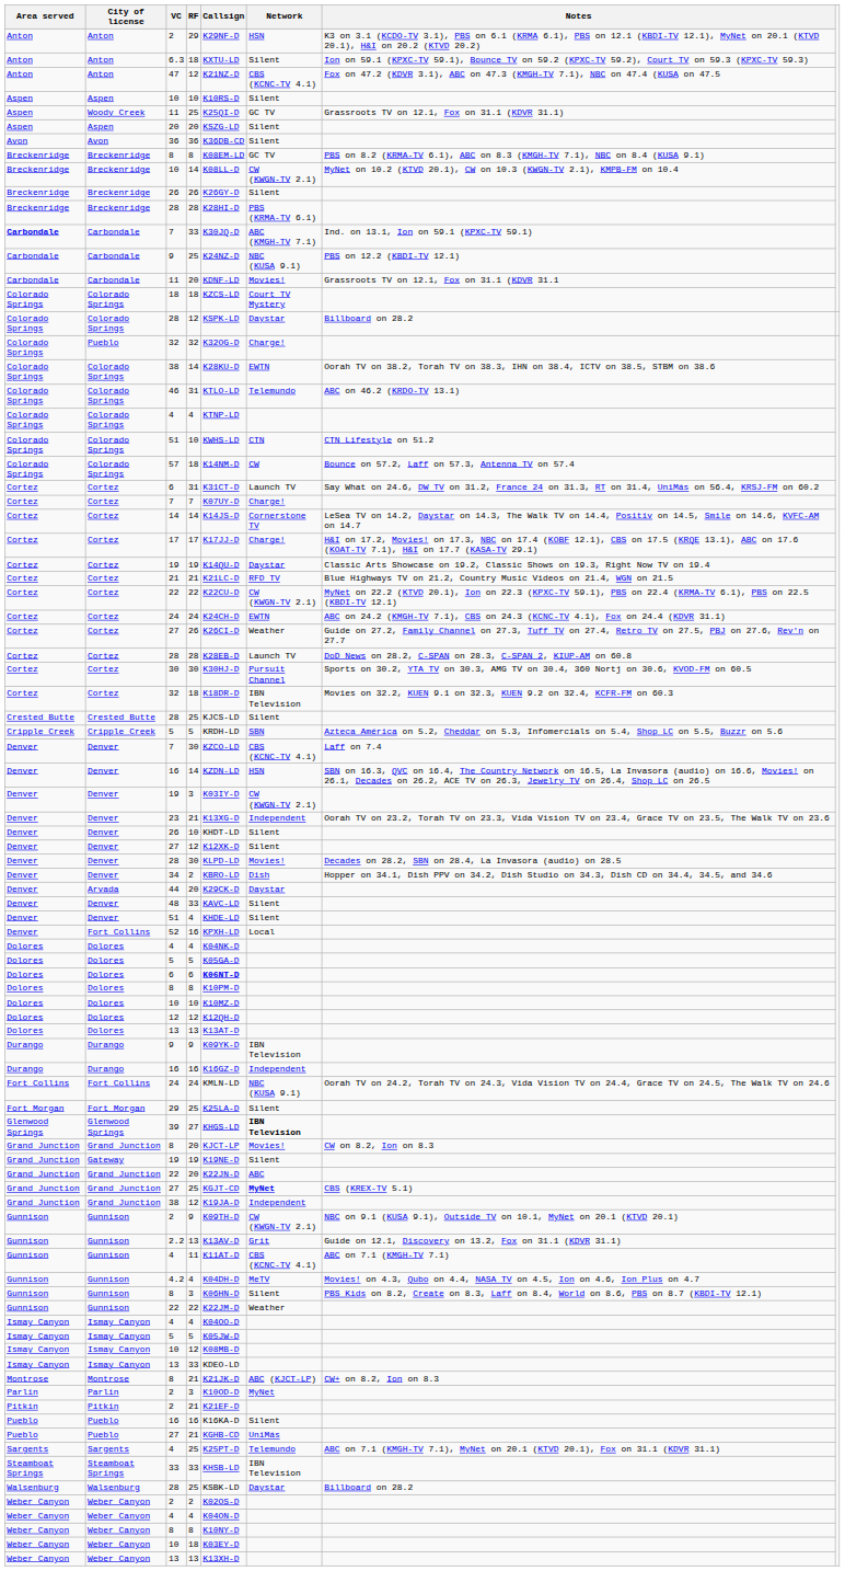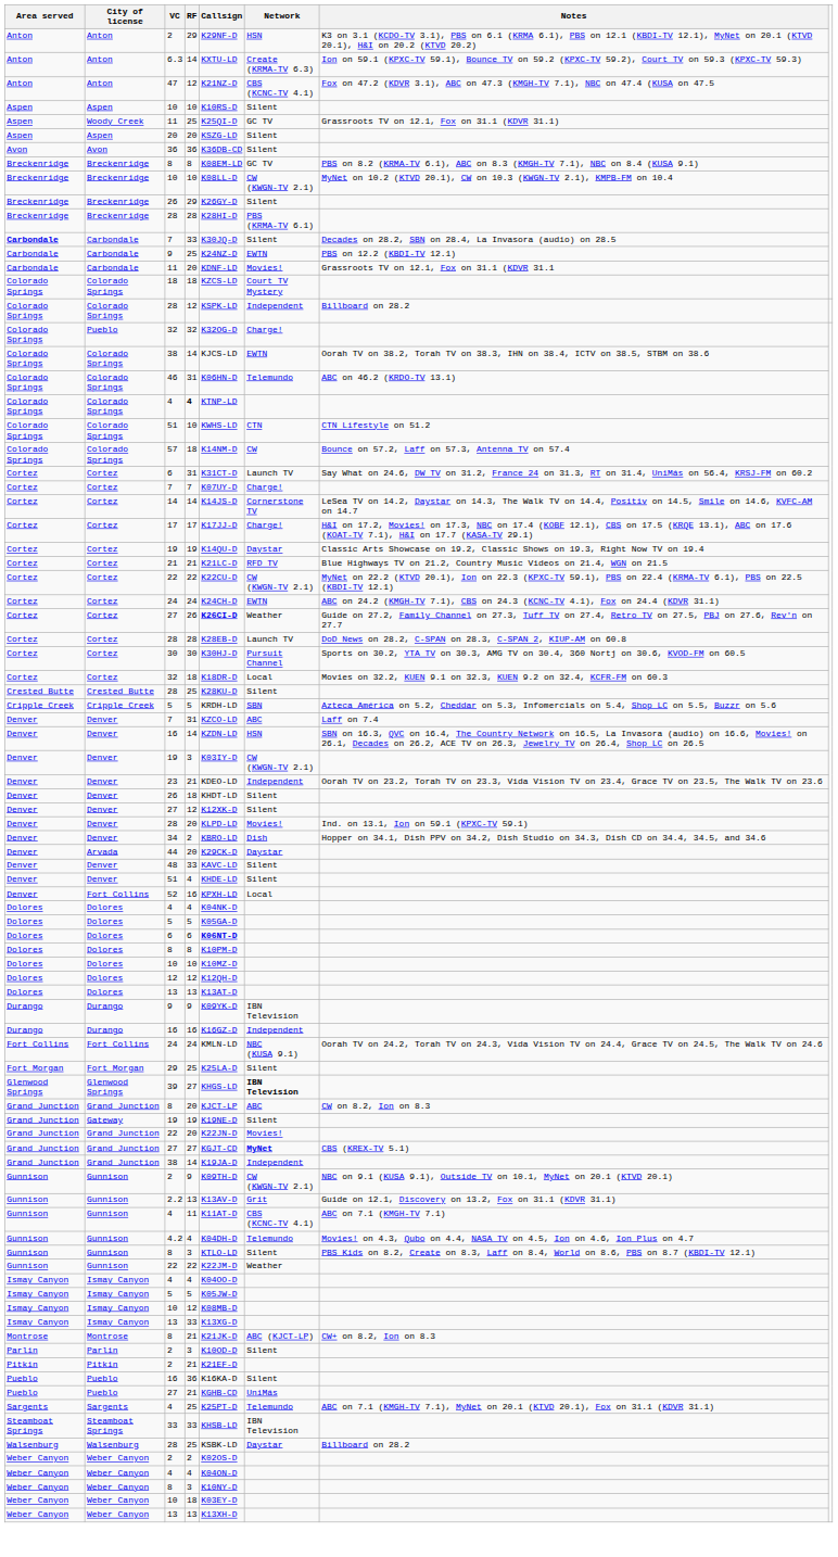6.3 | RF: 18 -> 14
6.3 | Network: Silent -> Create (KRMA-TV 6.3)
Breckenridge / 10 | RF: 14 -> 10
Breckenridge / 26 | RF: 26 -> 29
Carbondale / 7 | Network: ABC (KMGH-TV 7.1) -> Silent
Carbondale / 7 | Notes: Ind. on 13.1, Ion on 59.1 (KPXC-TV 59.1) -> Decades on 28.2, SBN on 28.4, La Invasora (audio) on 28.5
Carbondale / 9 | Network: NBC (KUSA 9.1) -> EWTN
Colorado Springs / 28 | Network: Daystar -> Independent
Colorado Springs / 38 | Callsign: K28KU-D -> KJCS-LD
46 | Callsign: KTLO-LD -> K06HN-D
Colorado Springs / 4 | RF: normal -> bold
Cortez / 27 | Callsign: normal -> bold
Cortez / 32 | Network: IBN Television -> Local
Crested Butte / 28 | Callsign: KJCS-LD -> K28KU-D
Denver / 7 | RF: 30 -> 31
Denver / 7 | Network: CBS (KCNC-TV 4.1) -> ABC
23 | Callsign: K13XG-D -> KDEO-LD
Denver / 26 | RF: 10 -> 18
Denver / 28 | RF: 30 -> 20
Denver / 28 | Notes: Decades on 28.2, SBN on 28.4, La Invasora (audio) on 28.5 -> Ind. on 13.1, Ion on 59.1 (KPXC-TV 59.1)
Grand Junction / 8 | Network: Movies! -> ABC
Grand Junction / 22 | Network: ABC -> Movies!
Grand Junction / 27 | RF: 25 -> 27
Grand Junction / 38 | RF: 12 -> 14
4.2 | Network: MeTV -> Telemundo
Gunnison / 8 | Callsign: K06HN-D -> KTLO-LD
Ismay Canyon / 13 | Callsign: KDEO-LD -> K13XG-D
Parlin / 2 | Network: MyNet -> Silent
Pueblo / 16 | RF: 16 -> 36
Weber Canyon / 8 | RF: 8 -> 3
